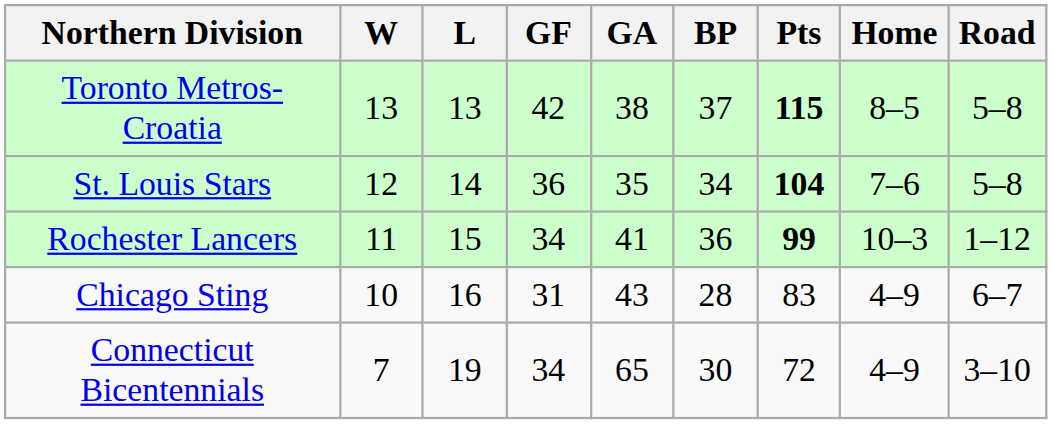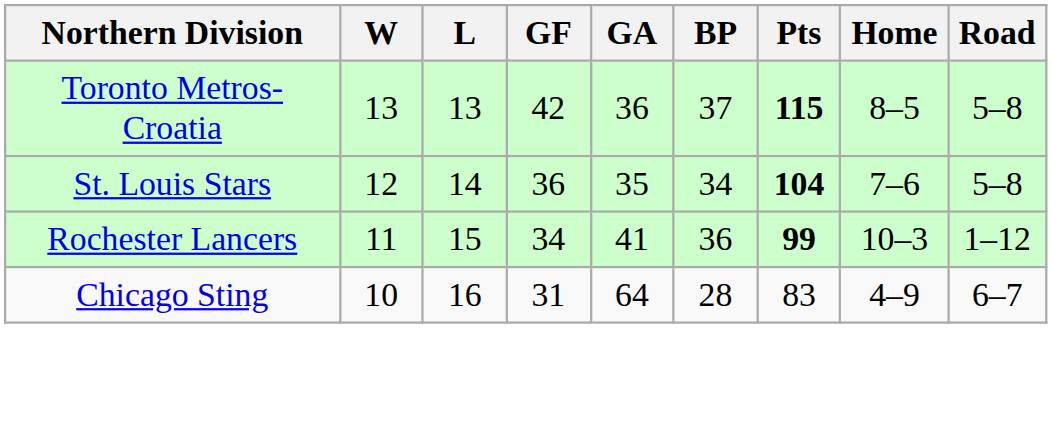Toronto Metros-Croatia | GA: 38 -> 36
Chicago Sting | GA: 43 -> 64
- row: Connecticut Bicentennials | 7 | 19 | 34 | 65 | 30 | 72 | 4–9 | 3–10
